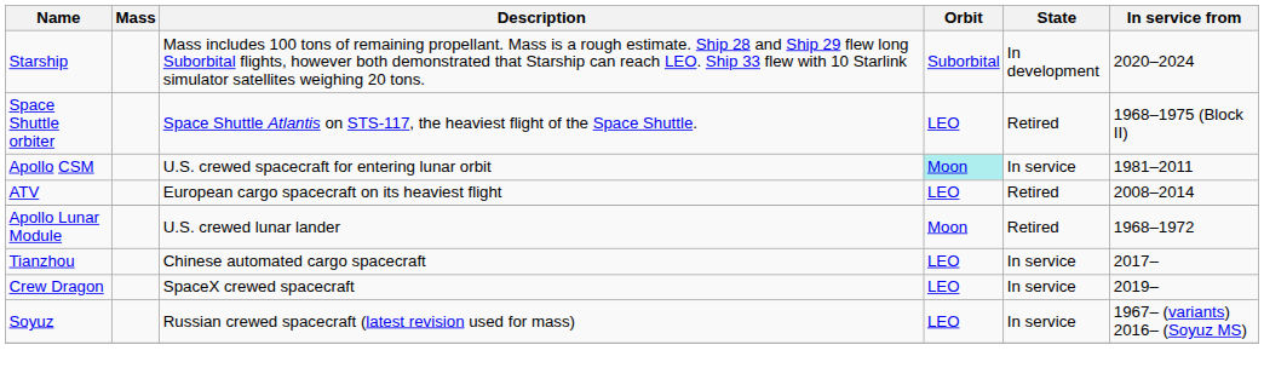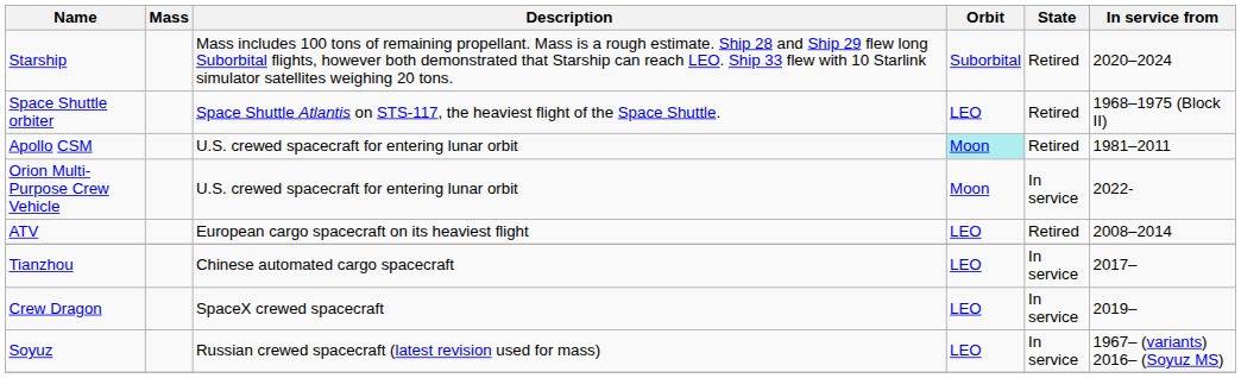Starship | State: In development -> Retired
Apollo CSM | State: In service -> Retired
+ row: Orion Multi-Purpose Crew Vehicle | U.S. crewed spacecraft for entering lunar orbit | Moon | In service | 2022-
- row: Apollo Lunar Module | U.S. crewed lunar lander | Moon | Retired | 1968–1972
